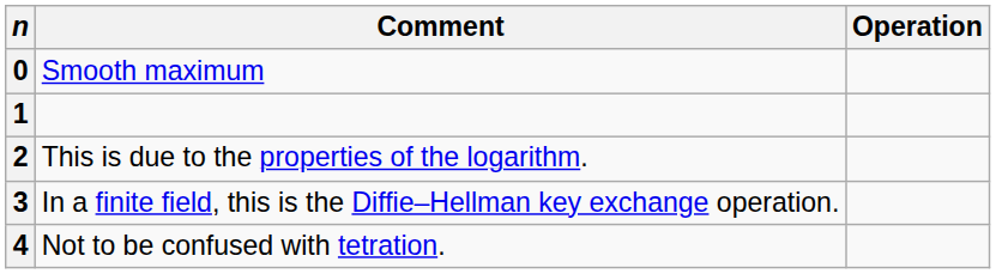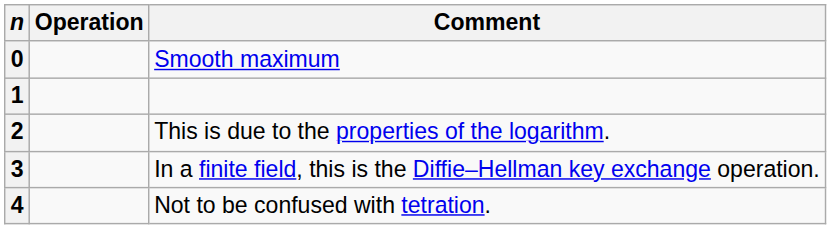columns swapped: Operation <-> Comment
